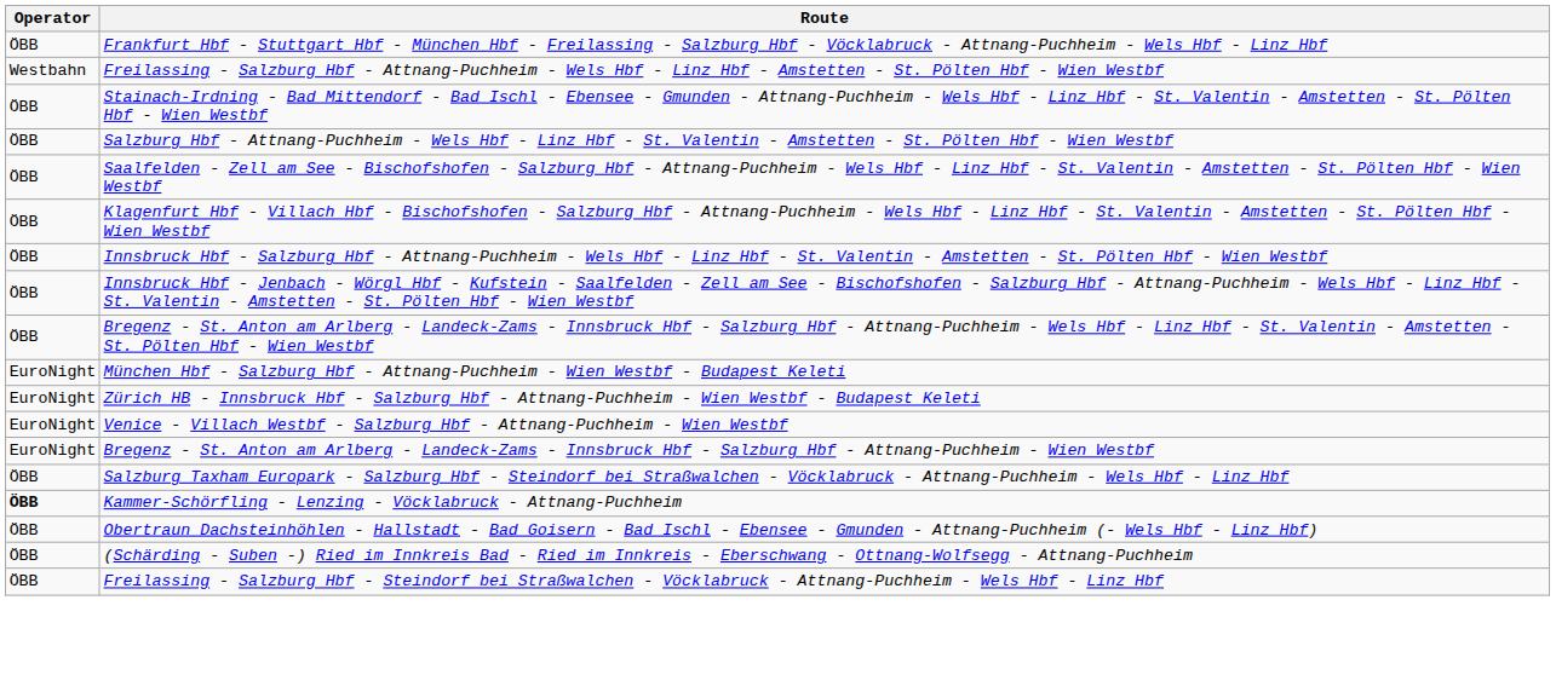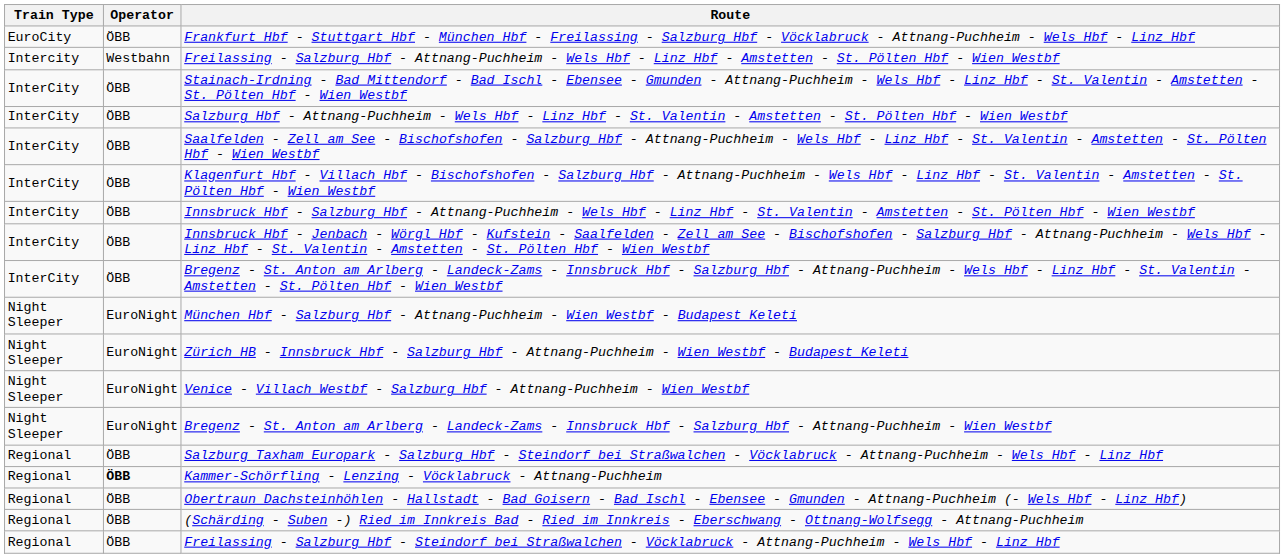+ column: Train Type | EuroCity | Intercity | InterCity | InterCity | InterCity | InterCity | InterCity | InterCity | InterCity | Night Sleeper | Night Sleeper | Night Sleeper | Night Sleeper | Regional | Regional | Regional | Regional | Regional
